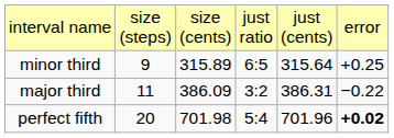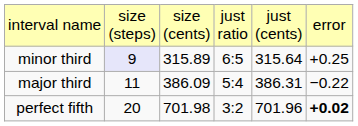minor third | column 2: no background -> lavender background
major third | column 4: 3:2 -> 5:4
perfect fifth | column 4: 5:4 -> 3:2
